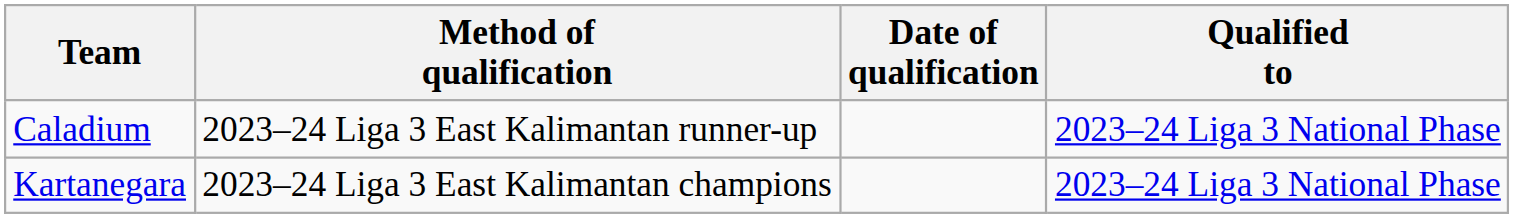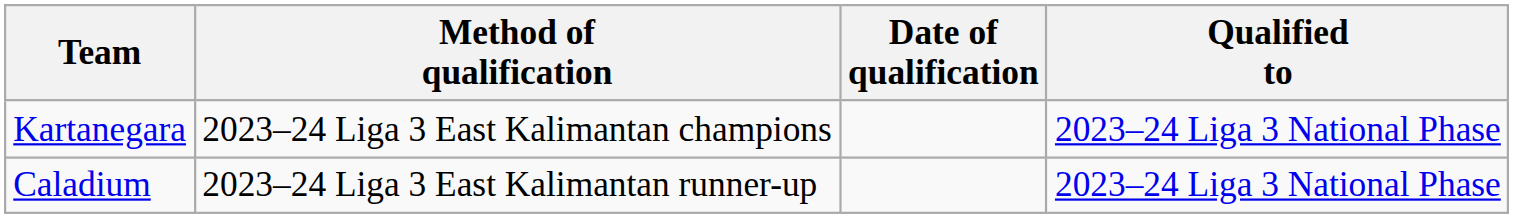rows swapped: Kartanegara <-> Caladium
